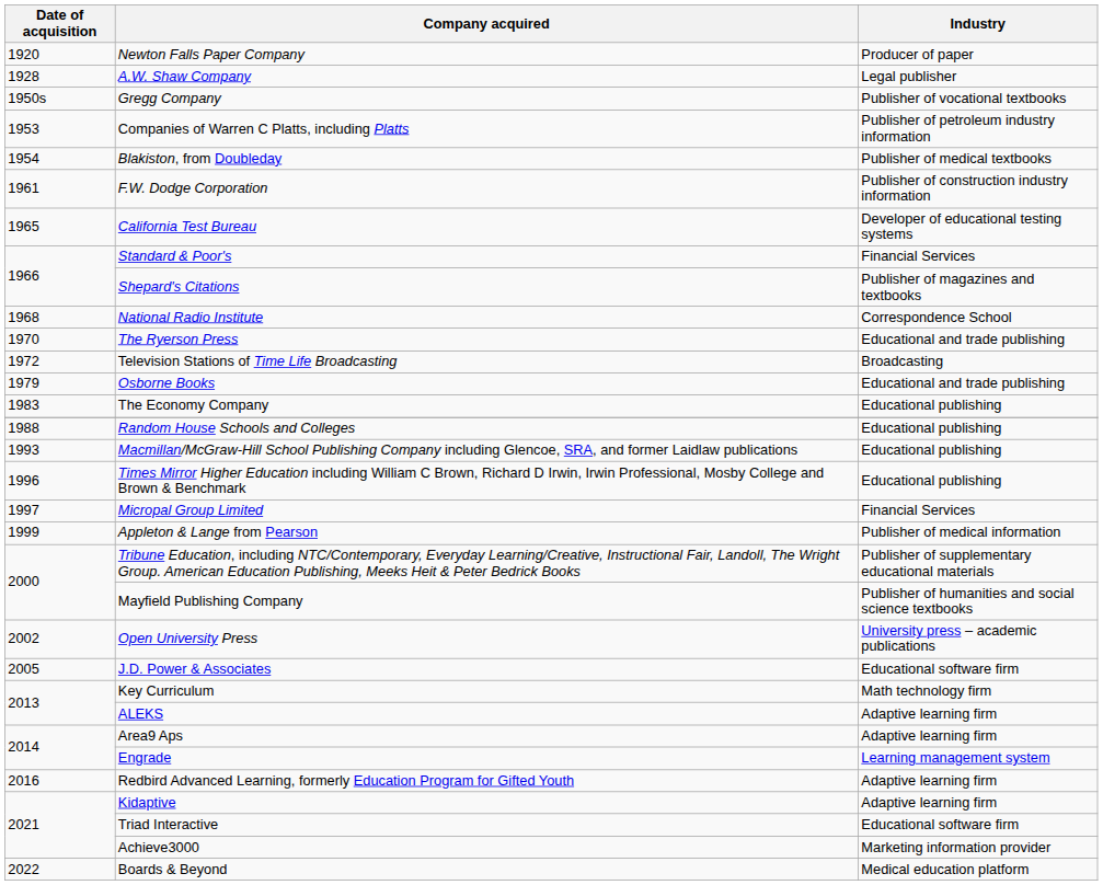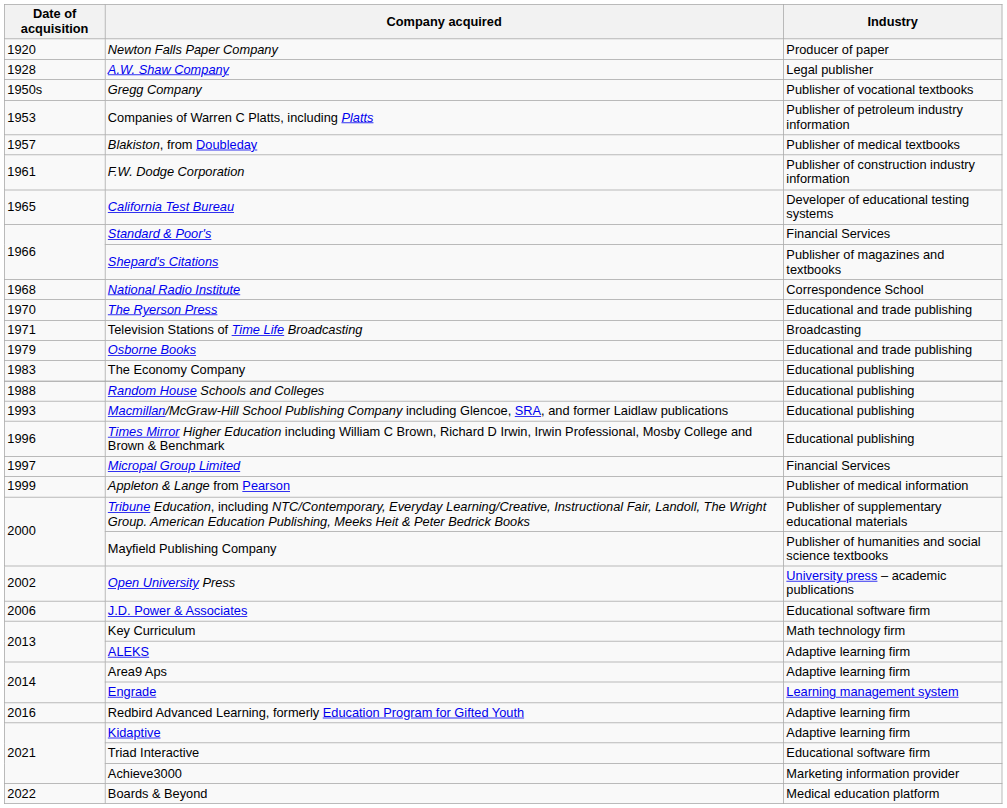Blakiston, from Doubleday | Date of acquisition: 1954 -> 1957
Television Stations of Time Life Broadcasting | Date of acquisition: 1972 -> 1971
J.D. Power & Associates | Date of acquisition: 2005 -> 2006
